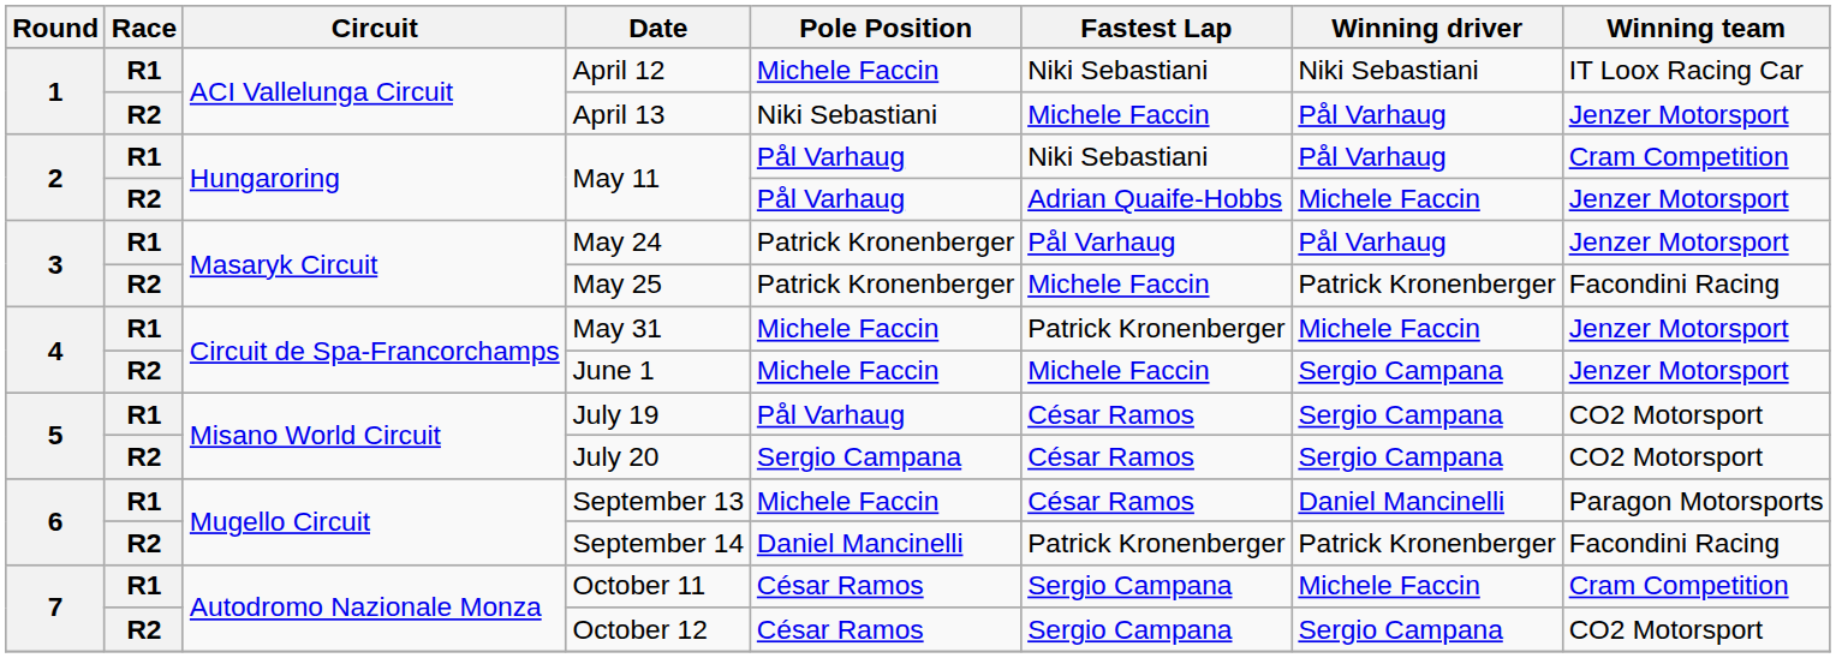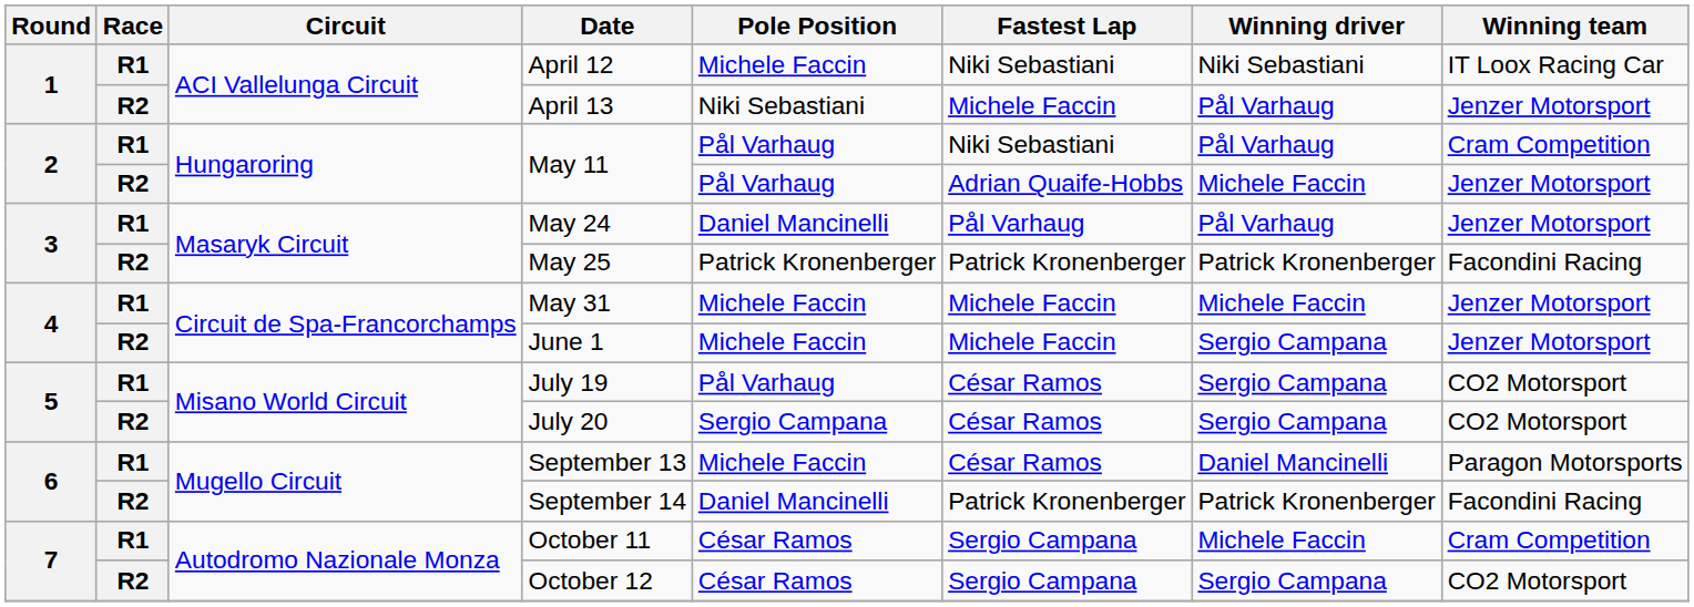May 24 | Pole Position: Patrick Kronenberger -> Daniel Mancinelli
May 25 | Fastest Lap: Michele Faccin -> Patrick Kronenberger
May 31 | Fastest Lap: Patrick Kronenberger -> Michele Faccin
